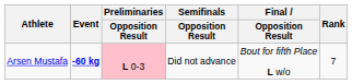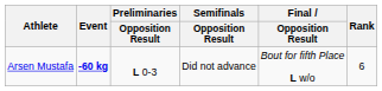Arsen Mustafa | Preliminaries / Opposition Result: pink background -> no background
Arsen Mustafa | Rank: 7 -> 6
